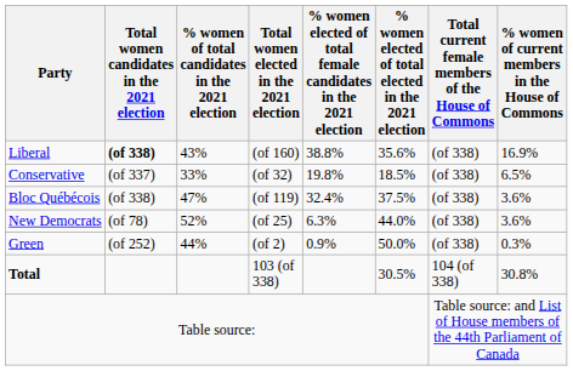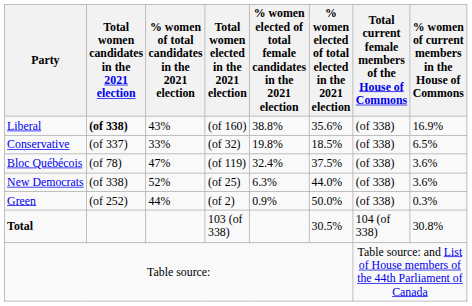Bloc Québécois | Total women candidates in the 2021 election: (of 338) -> (of 78)
New Democrats | Total women candidates in the 2021 election: (of 78) -> (of 338)
